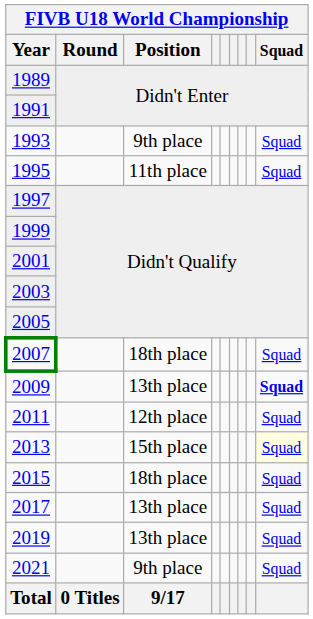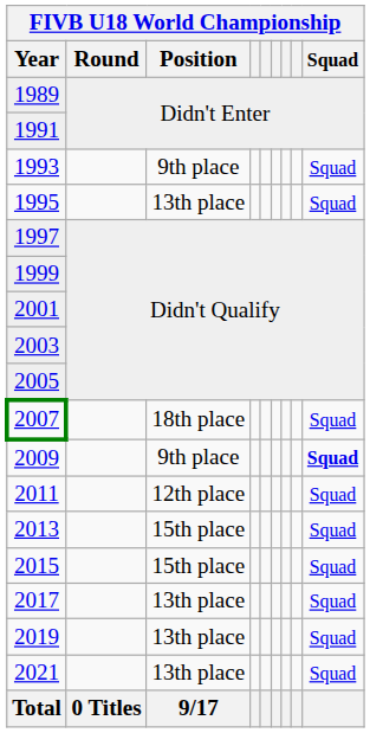1995 | FIVB U18 World Championship / Position: 11th place -> 13th place
2009 | FIVB U18 World Championship / Position: 13th place -> 9th place
2013 | FIVB U18 World Championship / Squad: lightyellow background -> no background
2015 | FIVB U18 World Championship / Position: 18th place -> 15th place
2021 | FIVB U18 World Championship / Position: 9th place -> 13th place
